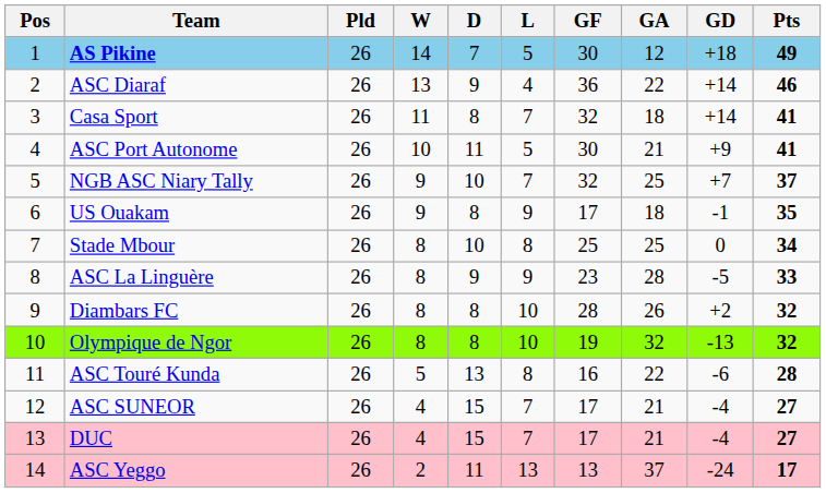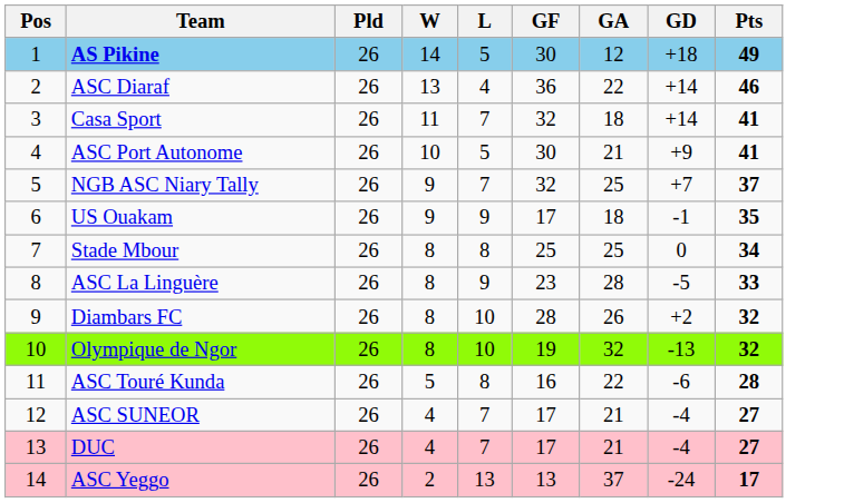- column: D | 7 | 9 | 8 | 11 | 10 | 8 | 10 | 9 | 8 | 8 | 13 | 15 | 15 | 11
